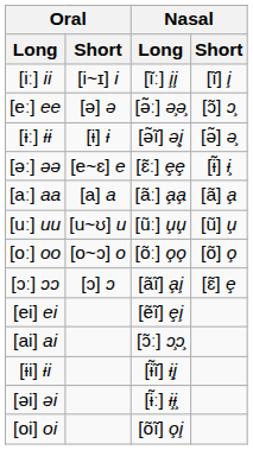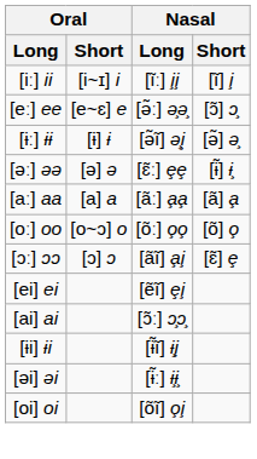[eː] ee | Oral / Short: [ə] ə -> [e~ɛ] e
[əː] əə | Oral / Short: [e~ɛ] e -> [ə] ə
- row: [uː] uu | [u~ʊ] u | [ũː] u̧u̧ | [ũ] u̧
